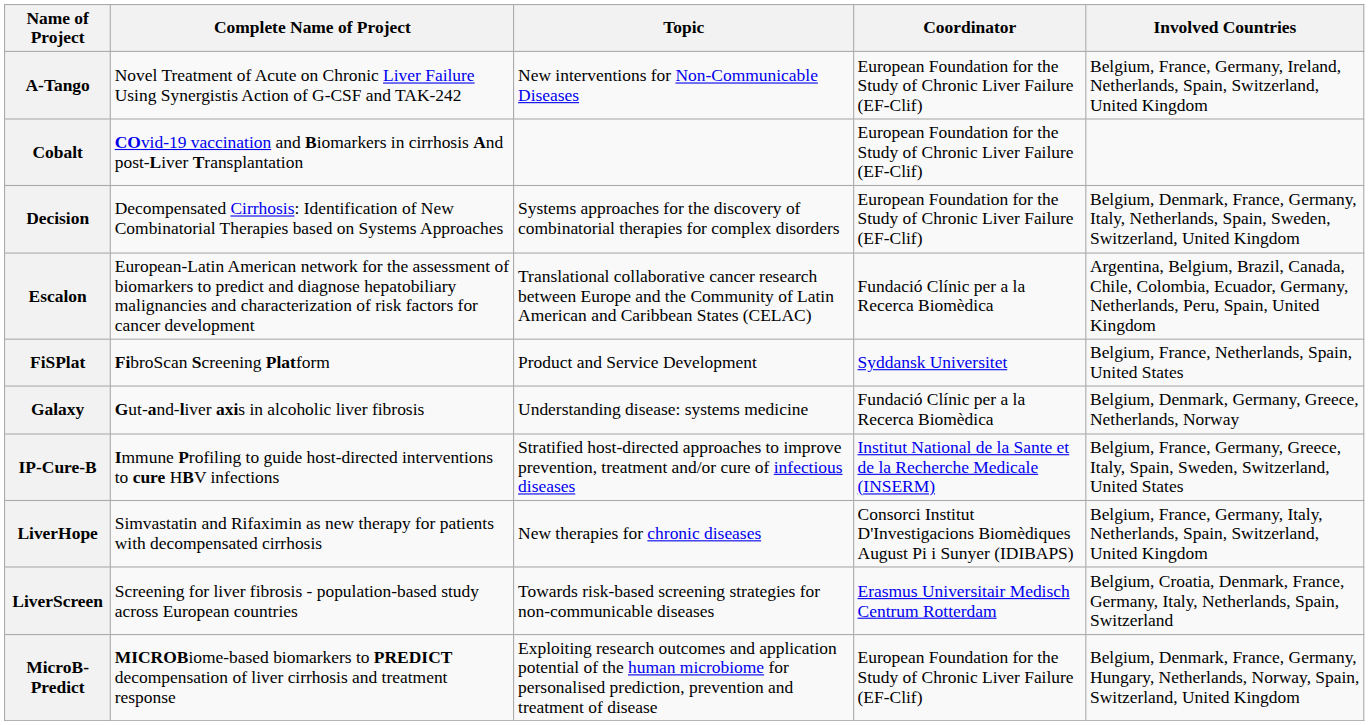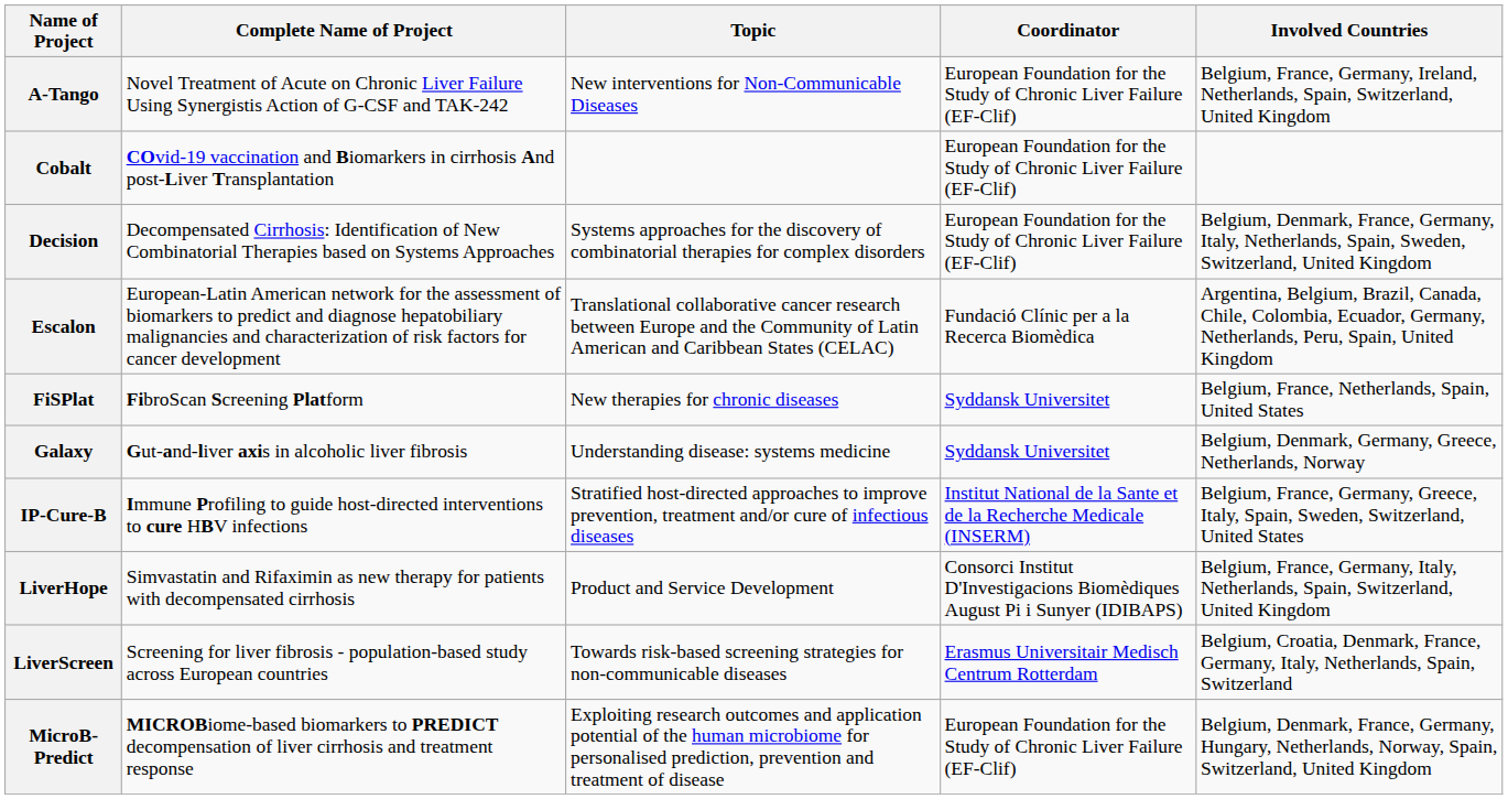FiSPlat | Topic: Product and Service Development -> New therapies for chronic diseases
Galaxy | Coordinator: Fundació Clínic per a la Recerca Biomèdica -> Syddansk Universitet
LiverHope | Topic: New therapies for chronic diseases -> Product and Service Development
